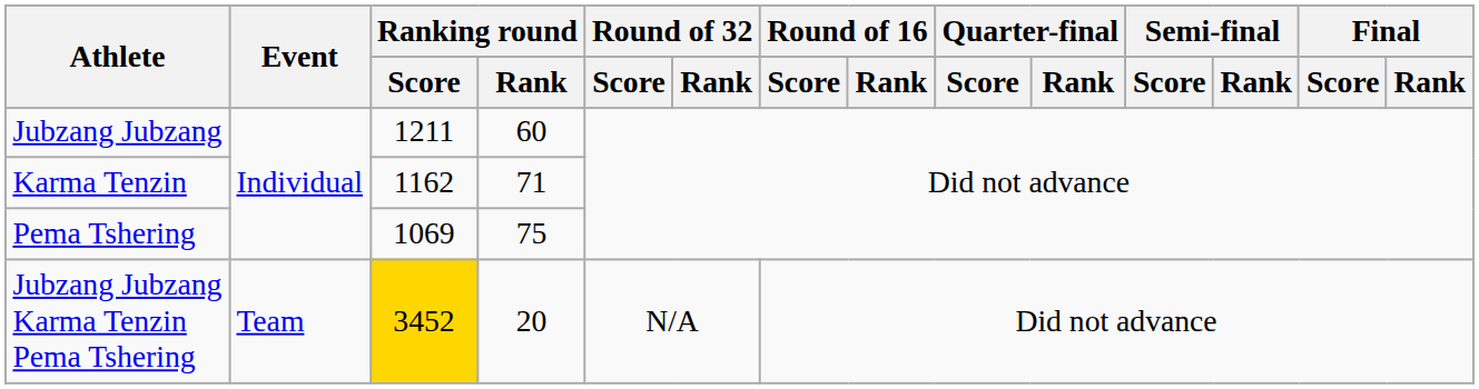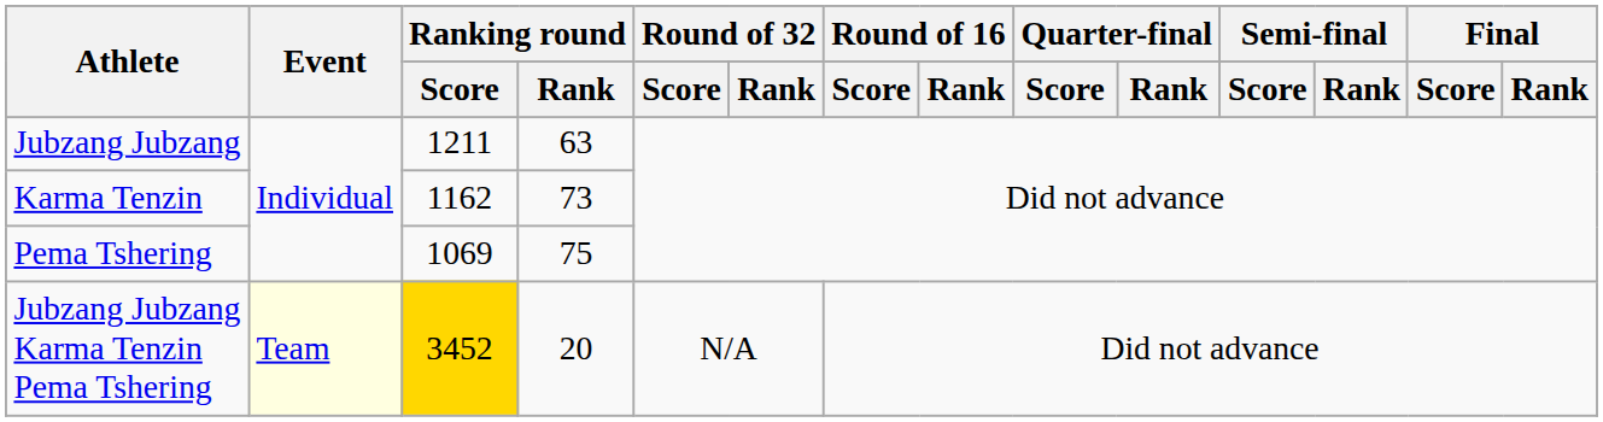Jubzang Jubzang | Ranking round / Rank: 60 -> 63
Karma Tenzin | Ranking round / Rank: 71 -> 73
Jubzang Jubzang Karma Tenzin Pema Tshering | Event: no background -> lightyellow background
